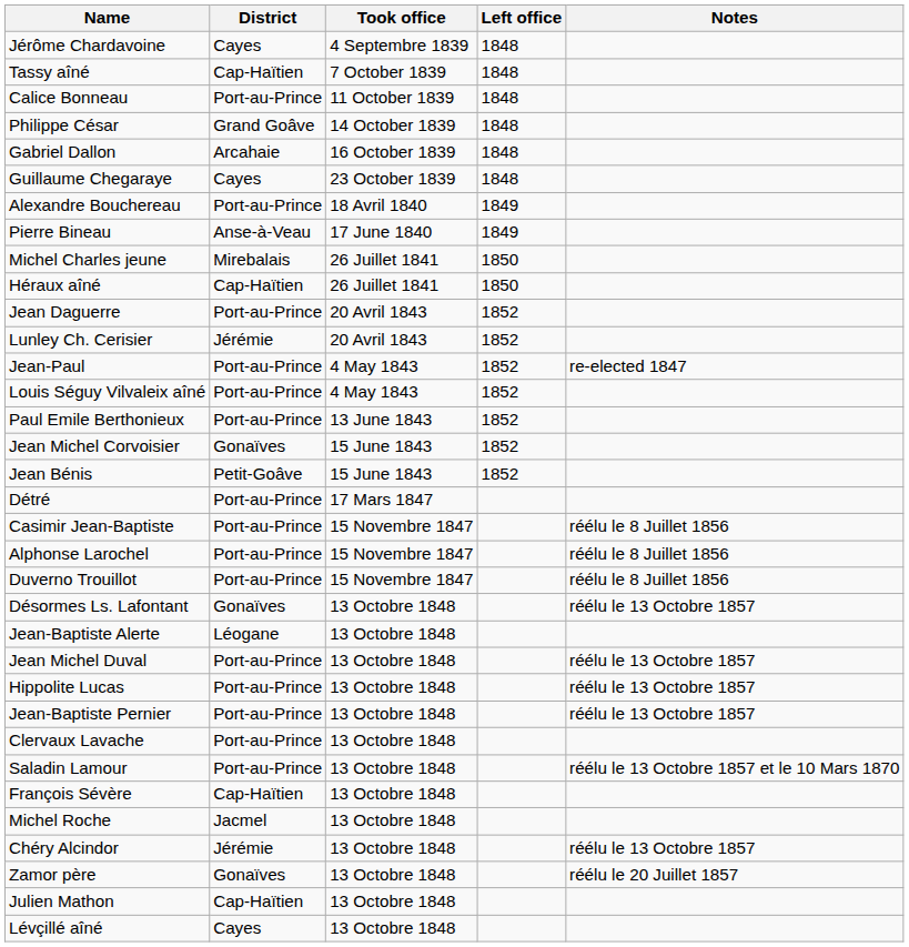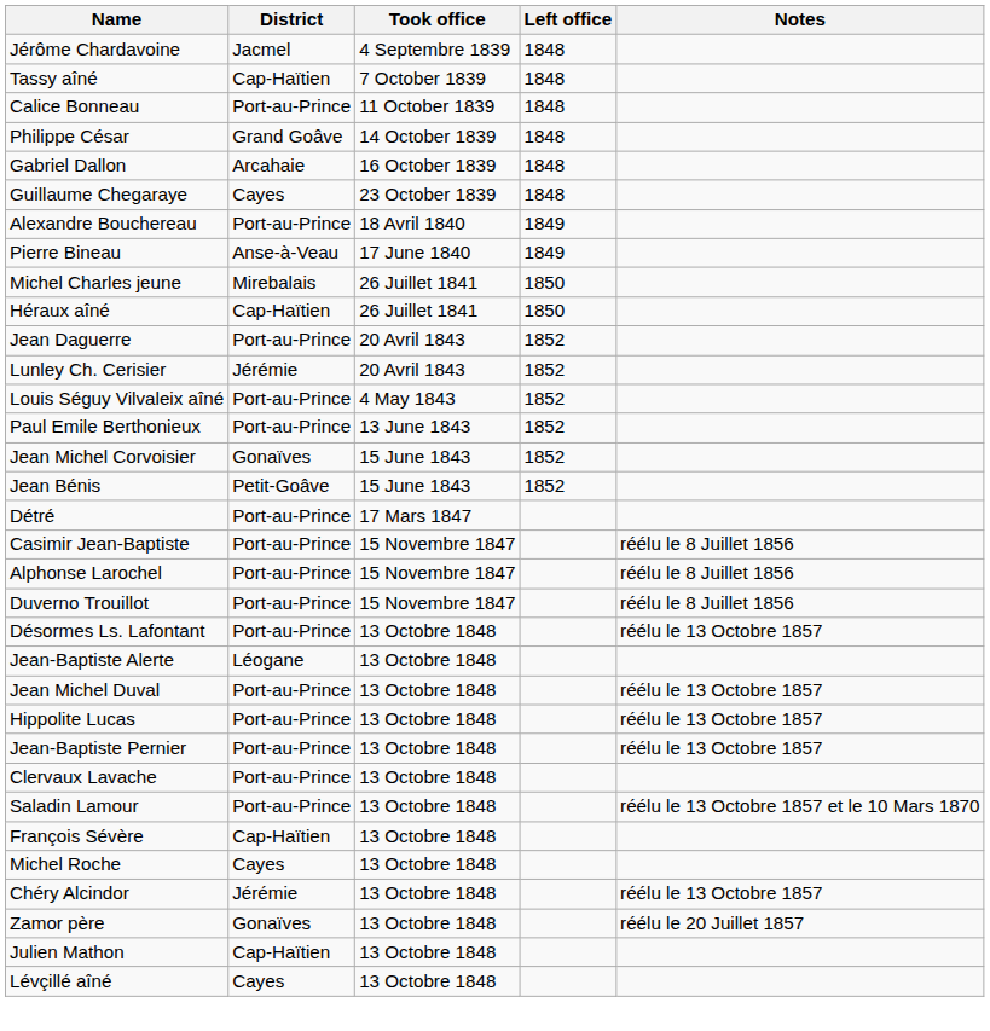Jérôme Chardavoine | District: Cayes -> Jacmel
- row: Jean-Paul | Port-au-Prince | 4 May 1843 | 1852 | re-elected 1847
Désormes Ls. Lafontant | District: Gonaïves -> Port-au-Prince
Michel Roche | District: Jacmel -> Cayes
